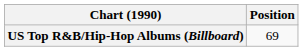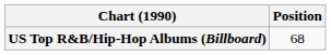US Top R&B/Hip-Hop Albums (Billboard) | Position: 69 -> 68
